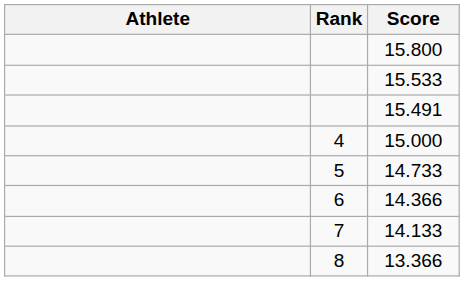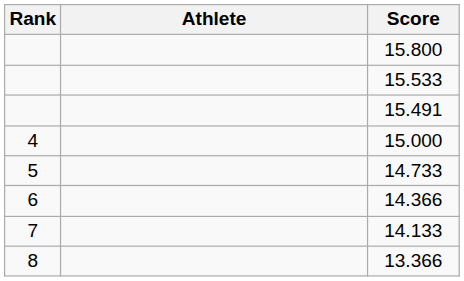columns swapped: Rank <-> Athlete
